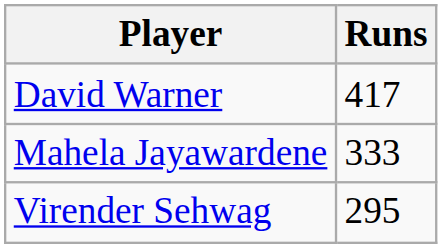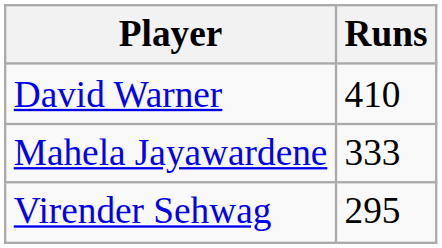David Warner | Runs: 417 -> 410
